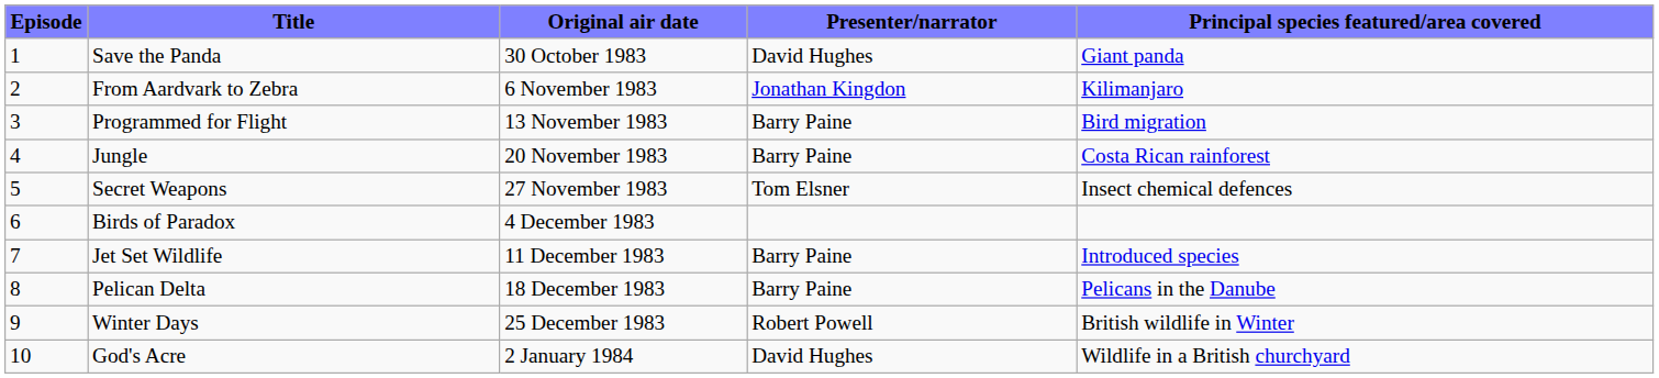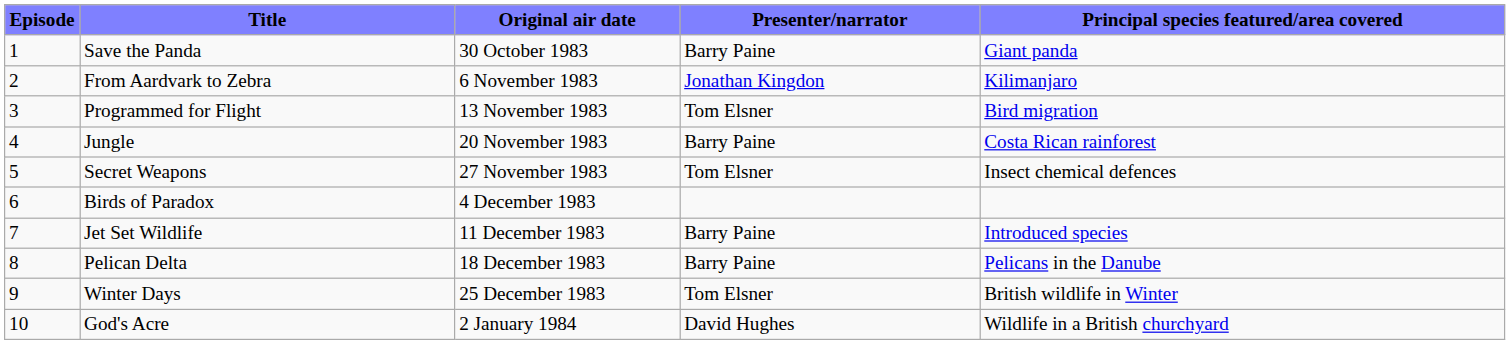Save the Panda | Presenter/narrator: David Hughes -> Barry Paine
Programmed for Flight | Presenter/narrator: Barry Paine -> Tom Elsner
Winter Days | Presenter/narrator: Robert Powell -> Tom Elsner
